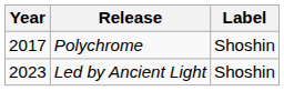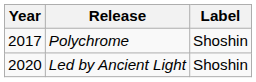Led by Ancient Light | Year: 2023 -> 2020
